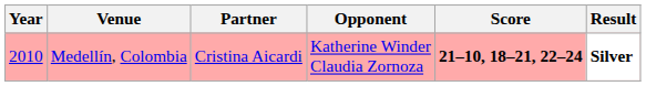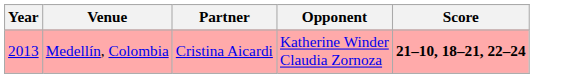- column: Result | Silver
Medellín, Colombia | Year: 2010 -> 2013
